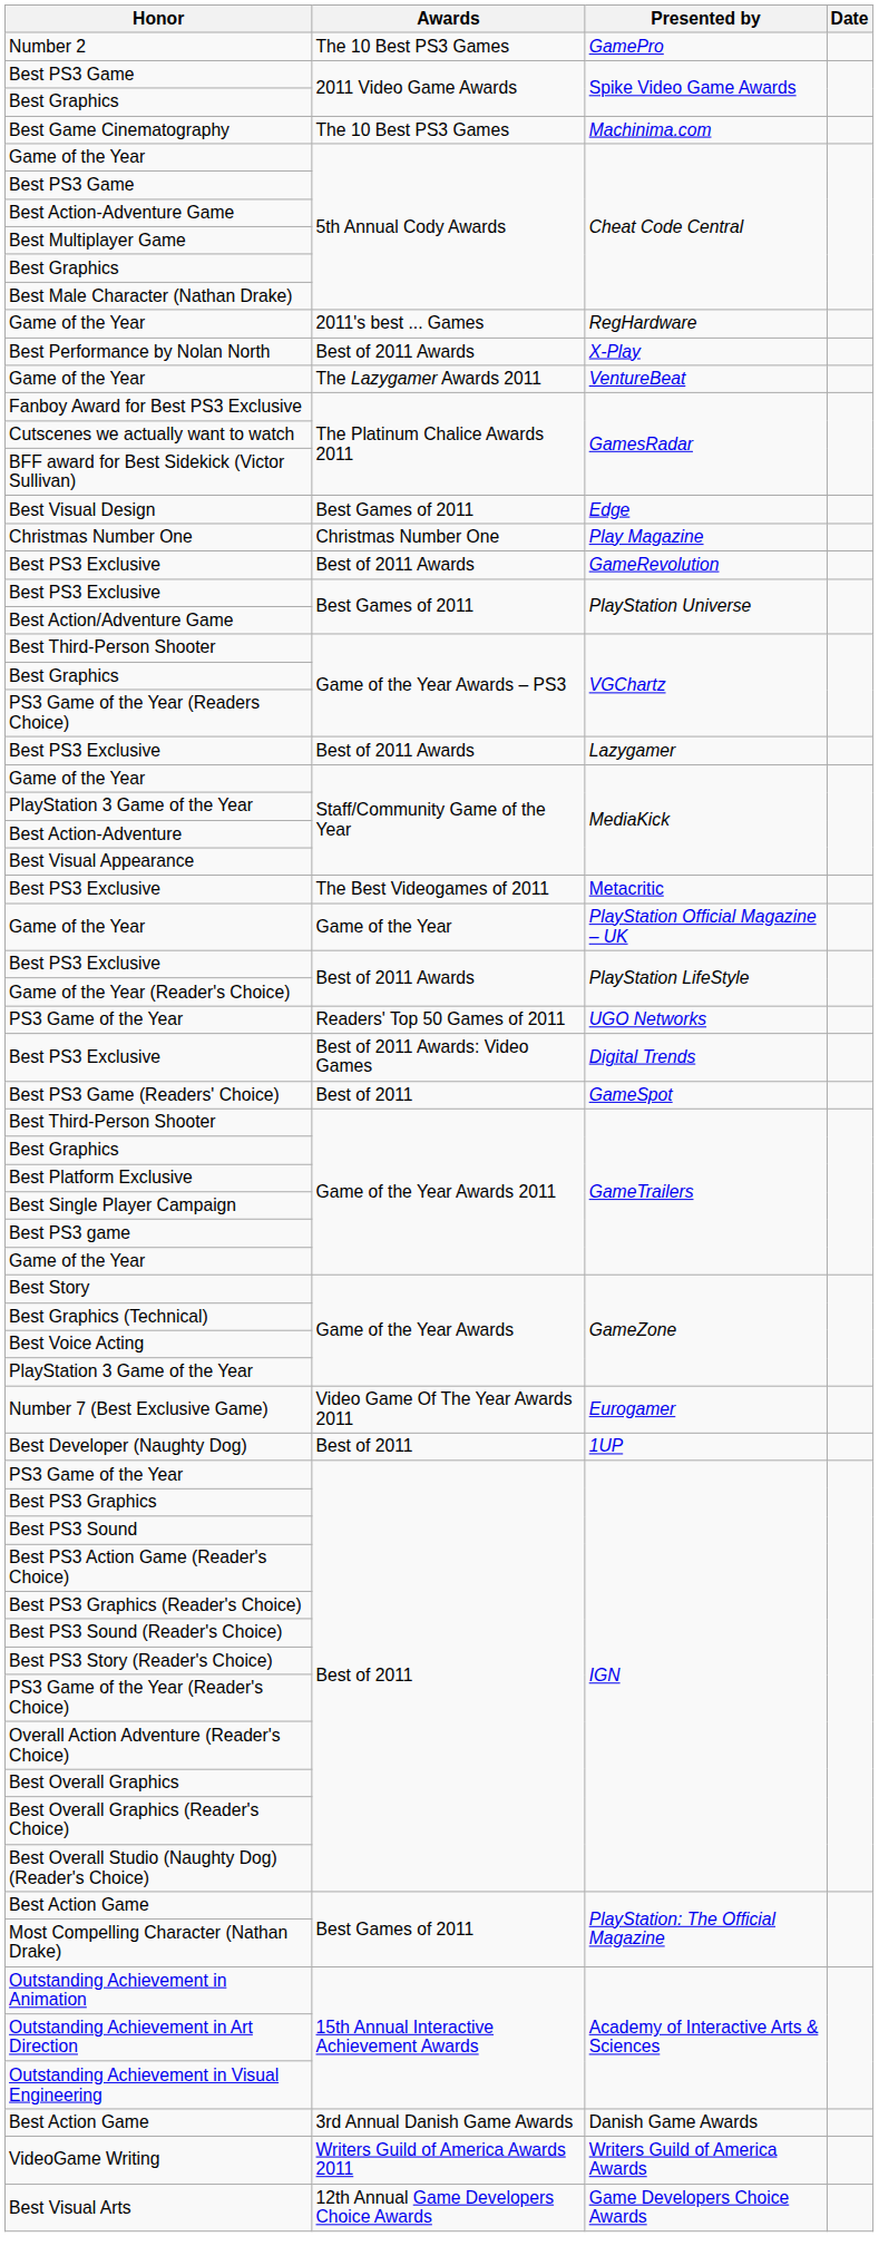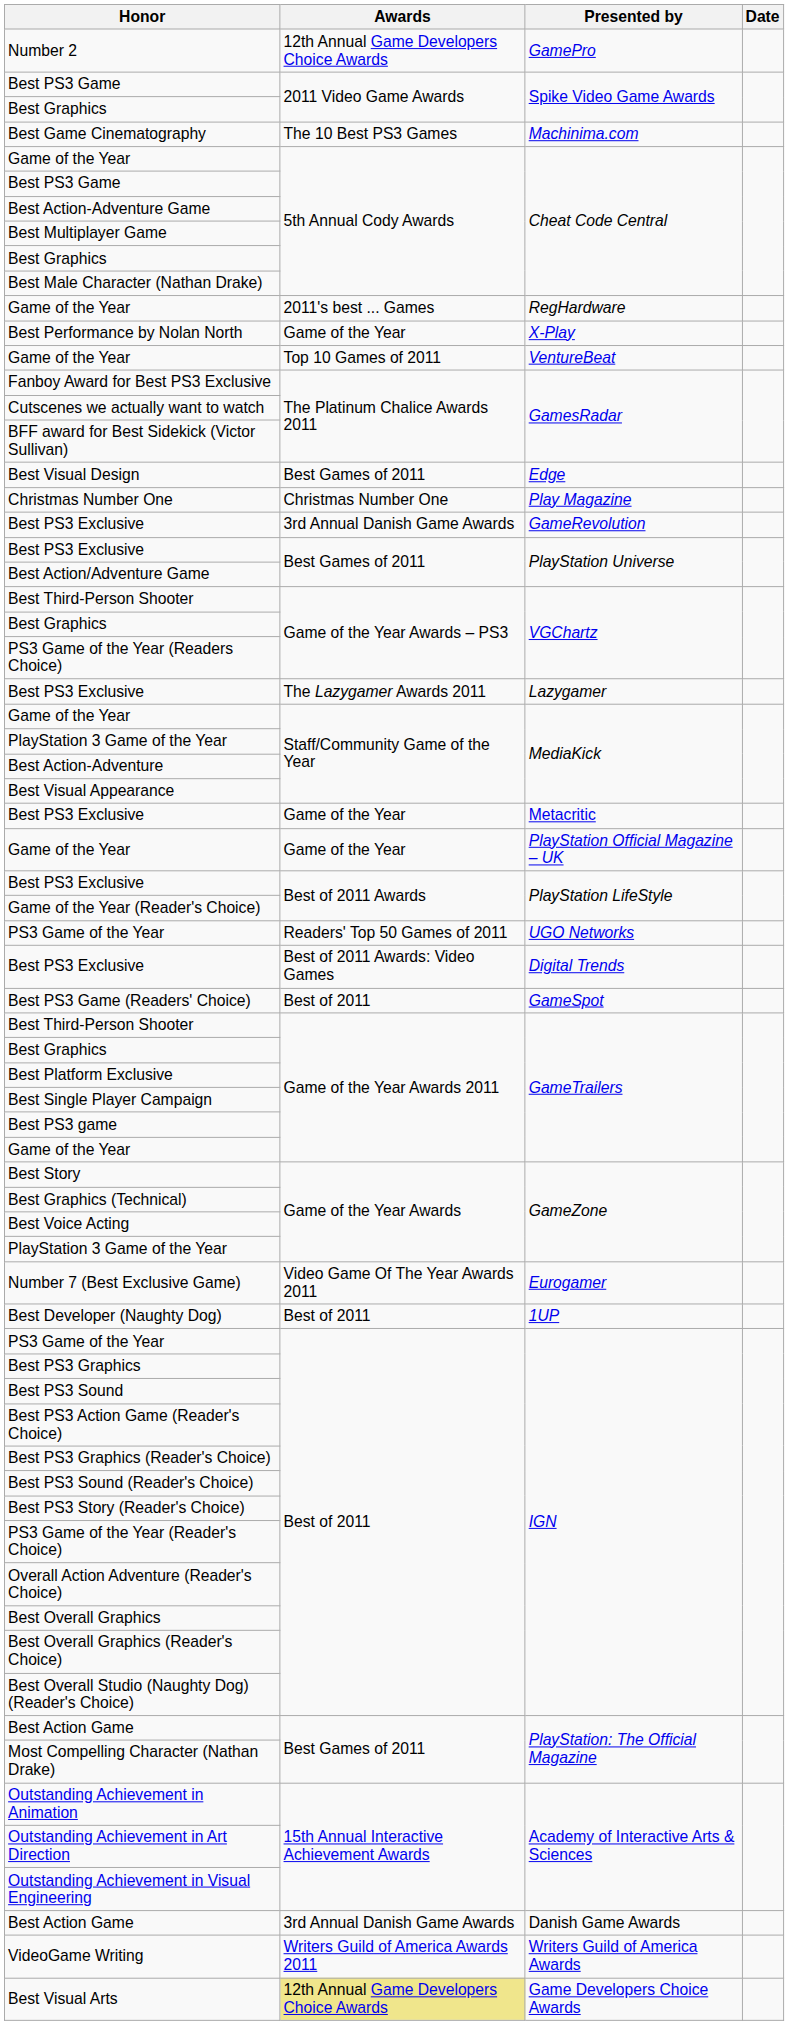Number 2 | Awards: The 10 Best PS3 Games -> 12th Annual Game Developers Choice Awards
Best Performance by Nolan North | Awards: Best of 2011 Awards -> Game of the Year
Game of the Year / VentureBeat | Awards: The Lazygamer Awards 2011 -> Top 10 Games of 2011
Best PS3 Exclusive / GameRevolution | Awards: Best of 2011 Awards -> 3rd Annual Danish Game Awards
Best PS3 Exclusive / Lazygamer | Awards: Best of 2011 Awards -> The Lazygamer Awards 2011
Best PS3 Exclusive / Metacritic | Awards: The Best Videogames of 2011 -> Game of the Year
Best Visual Arts | Awards: no background -> khaki background
